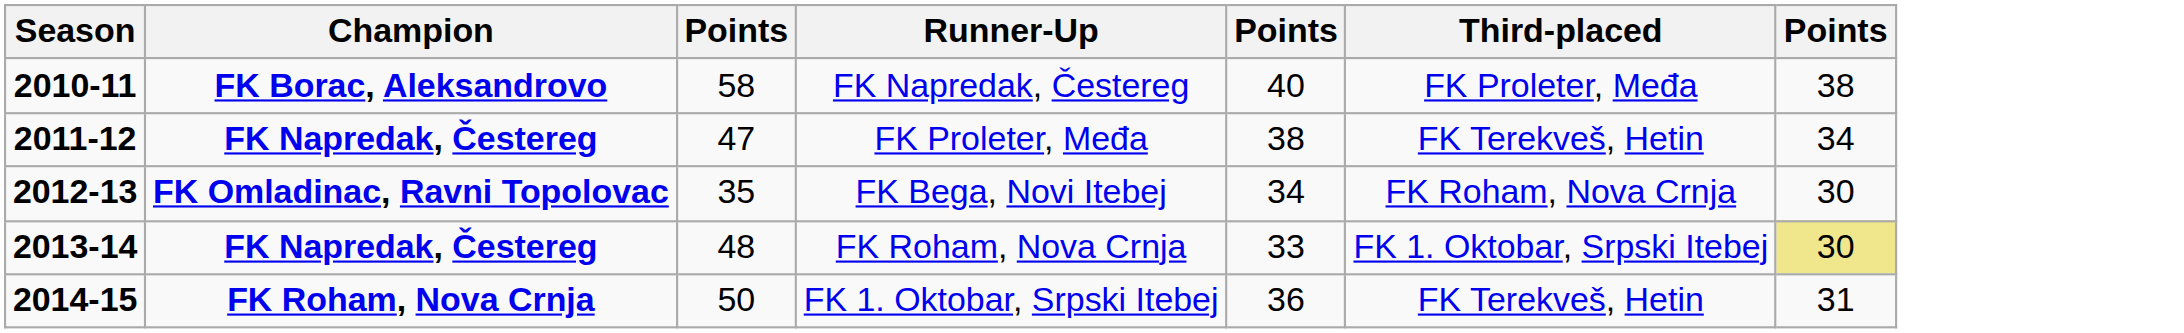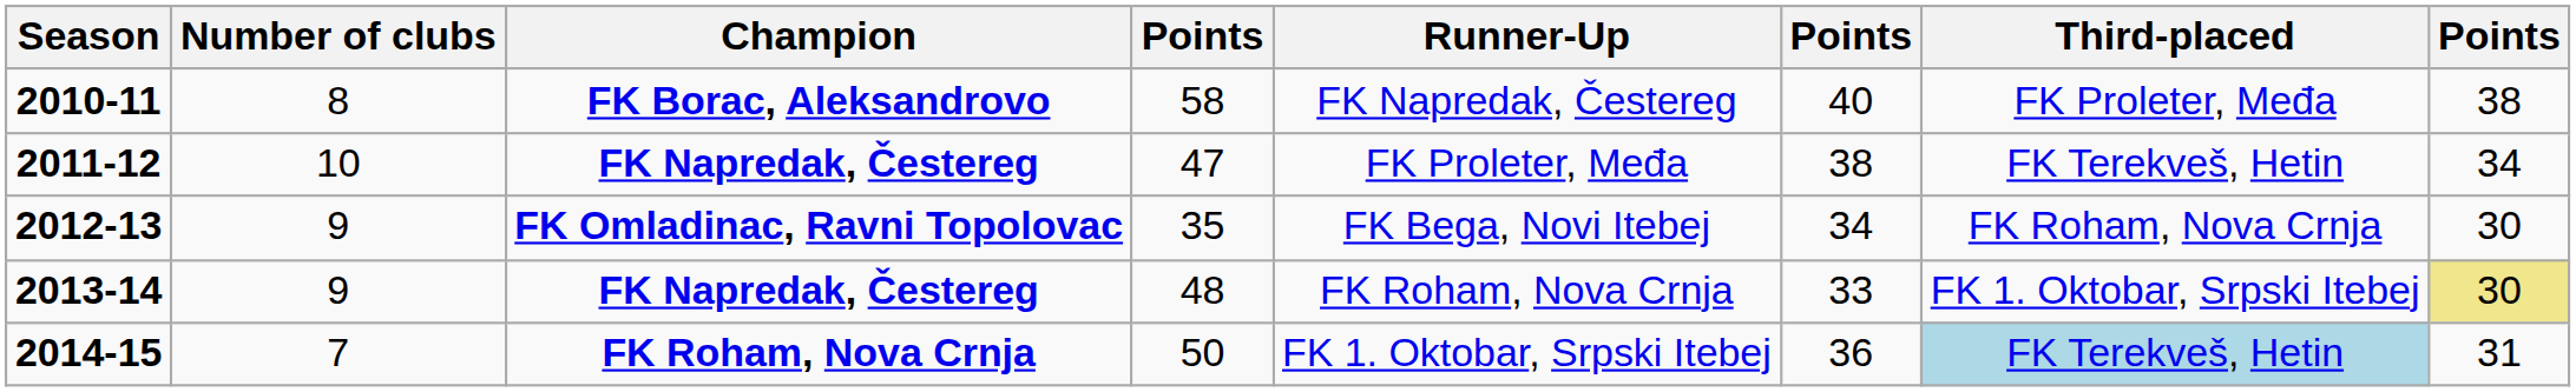+ column: Number of clubs | 8 | 10 | 9 | 9 | 7
2014-15 | Third-placed: no background -> lightblue background
